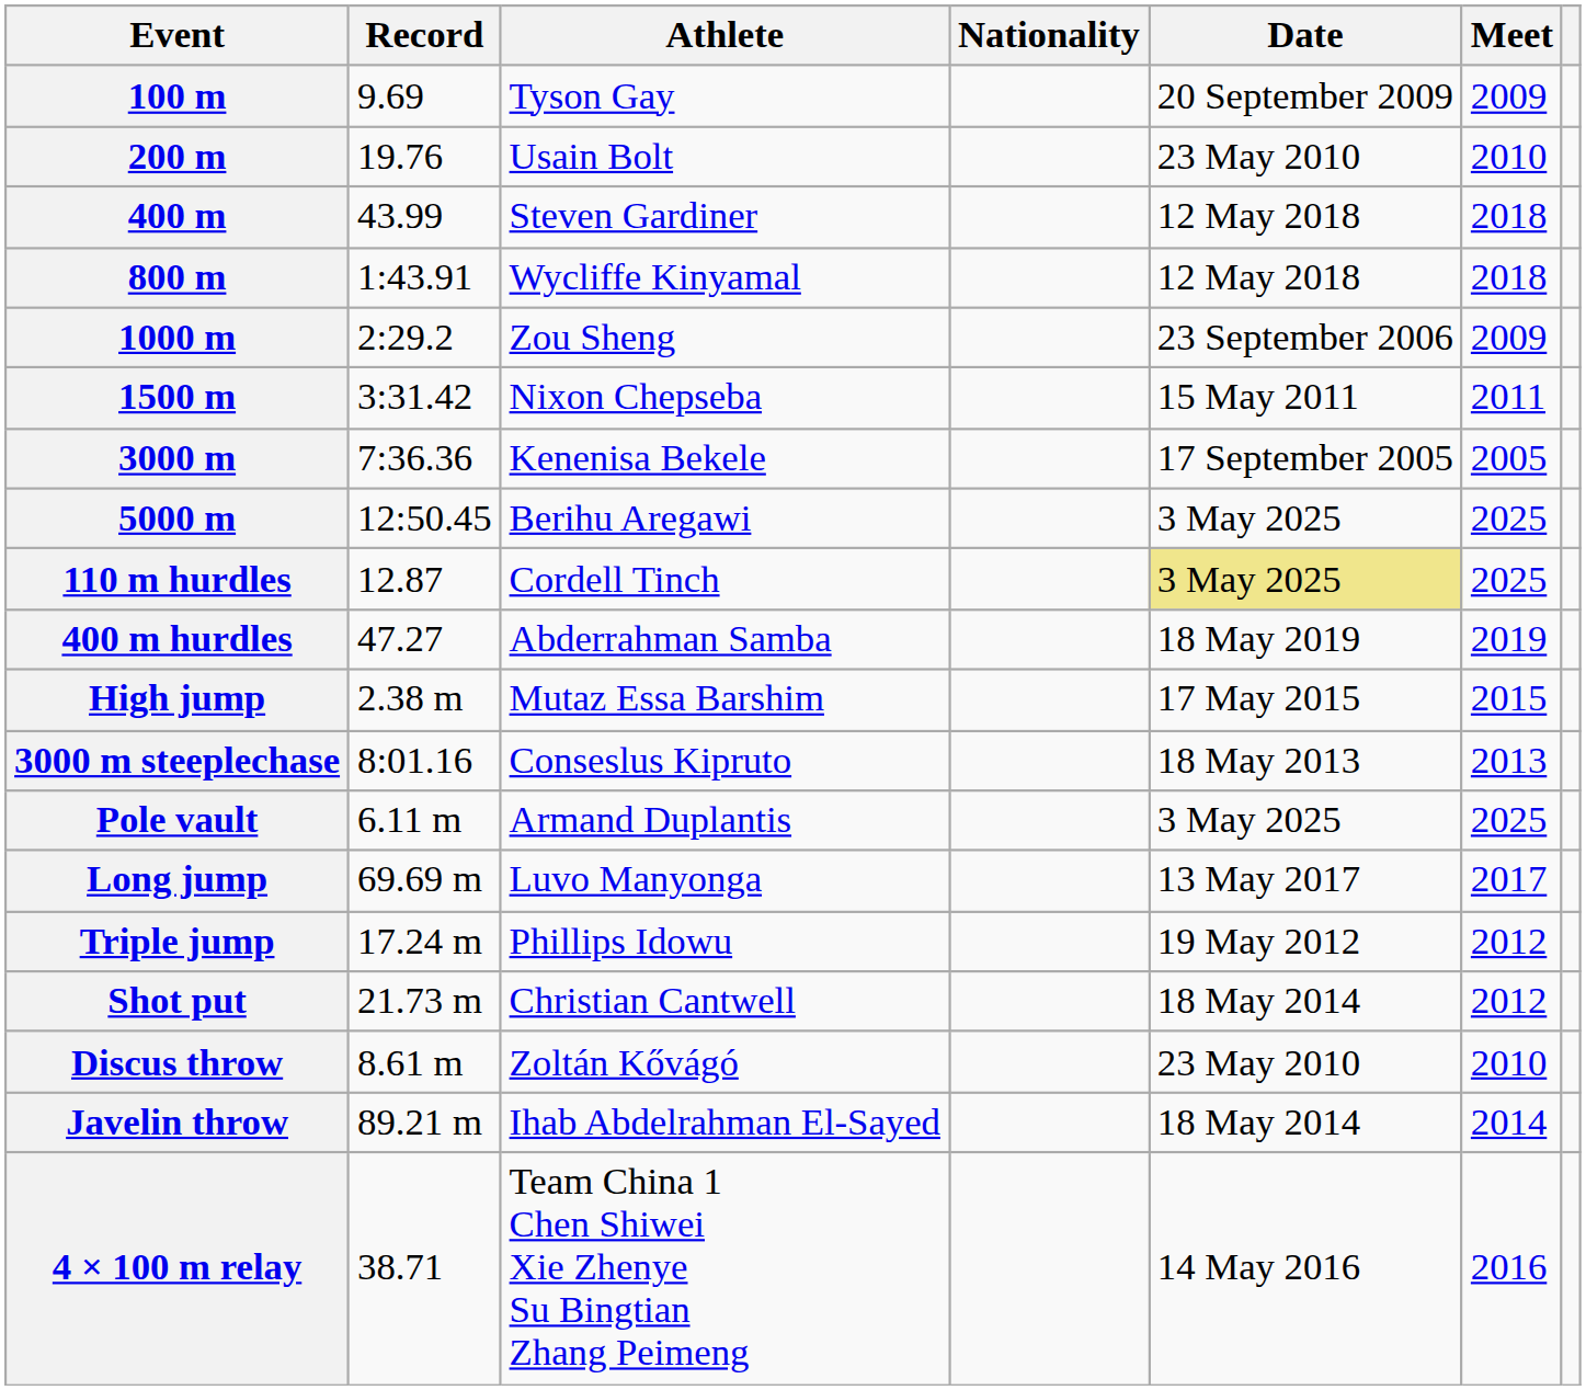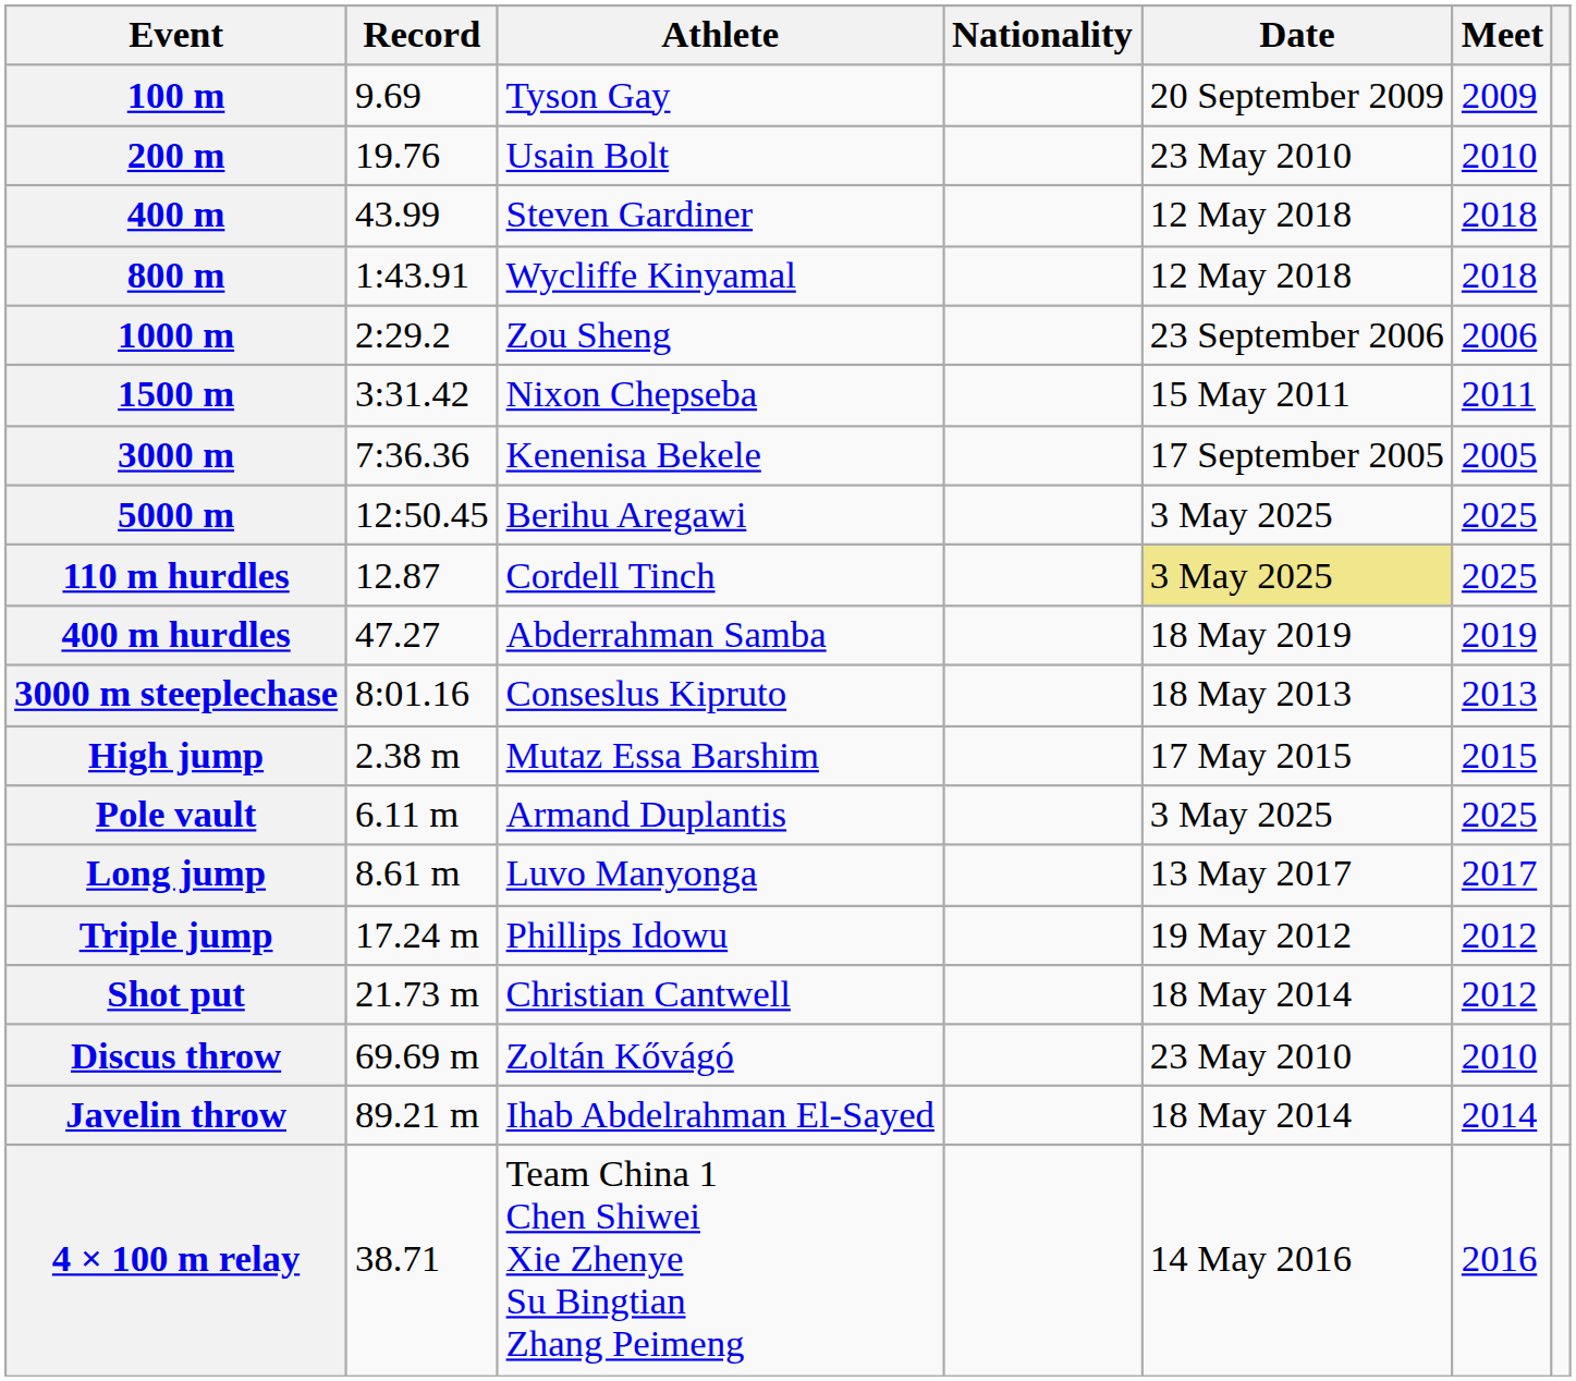1000 m | Meet: 2009 -> 2006
rows swapped: 3000 m steeplechase <-> High jump
Long jump | Record: 69.69 m -> 8.61 m
Discus throw | Record: 8.61 m -> 69.69 m
